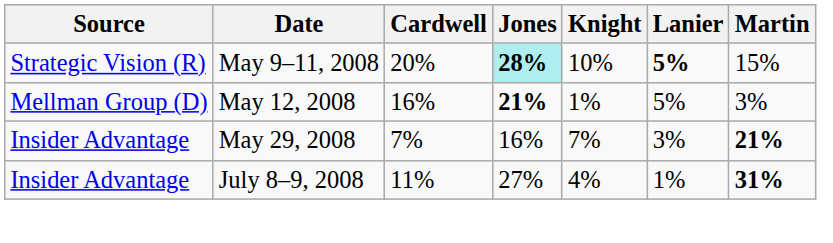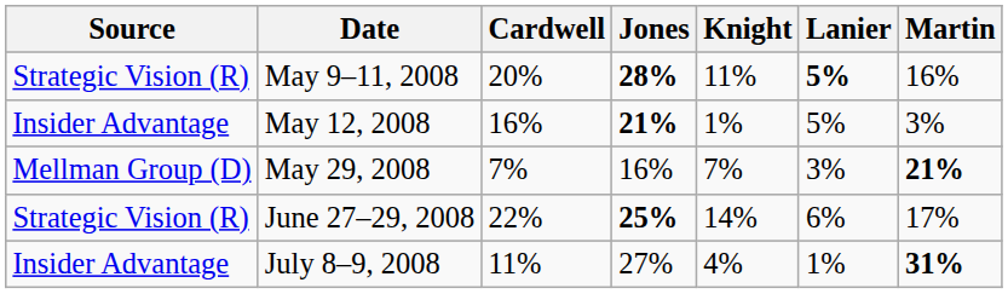May 9–11, 2008 | Jones: paleturquoise background -> no background
May 9–11, 2008 | Knight: 10% -> 11%
May 9–11, 2008 | Martin: 15% -> 16%
May 12, 2008 | Source: Mellman Group (D) -> Insider Advantage
May 29, 2008 | Source: Insider Advantage -> Mellman Group (D)
+ row: Strategic Vision (R) | June 27–29, 2008 | 22% | 25% | 14% | 6% | 17%
